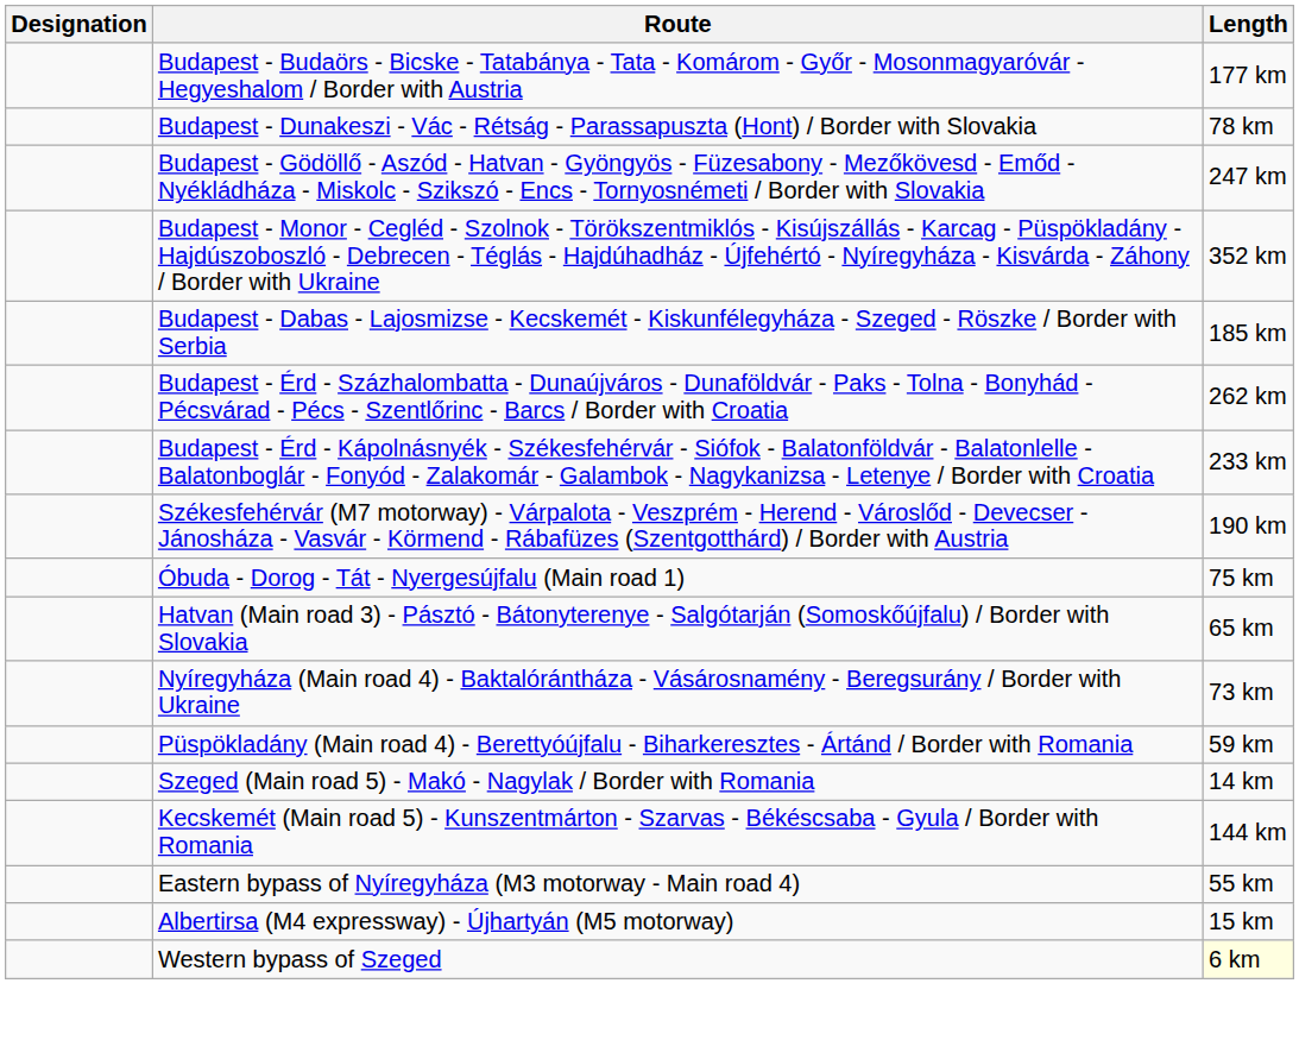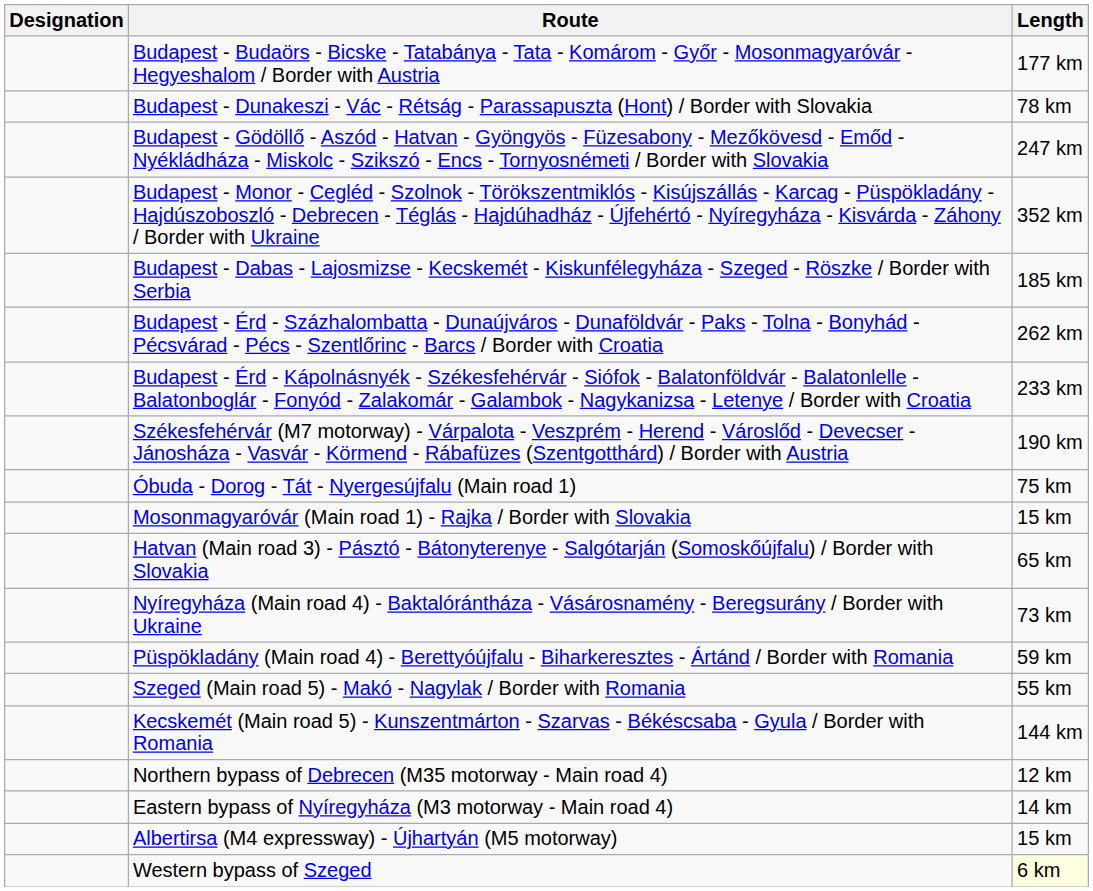+ row: Mosonmagyaróvár (Main road 1) - Rajka / Border with Slovakia | 15 km
Szeged (Main road 5) - Makó - Nagylak / Border with Romania | Length: 14 km -> 55 km
+ row: Northern bypass of Debrecen (M35 motorway - Main road 4) | 12 km
Eastern bypass of Nyíregyháza (M3 motorway - Main road 4) | Length: 55 km -> 14 km
